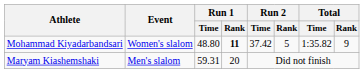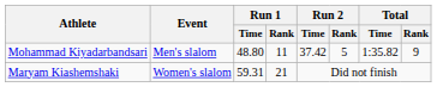Mohammad Kiyadarbandsari | Event: Women's slalom -> Men's slalom
Mohammad Kiyadarbandsari | Run 1 / Rank: bold -> normal
Maryam Kiashemshaki | Event: Men's slalom -> Women's slalom
Maryam Kiashemshaki | Run 1 / Rank: 20 -> 21
